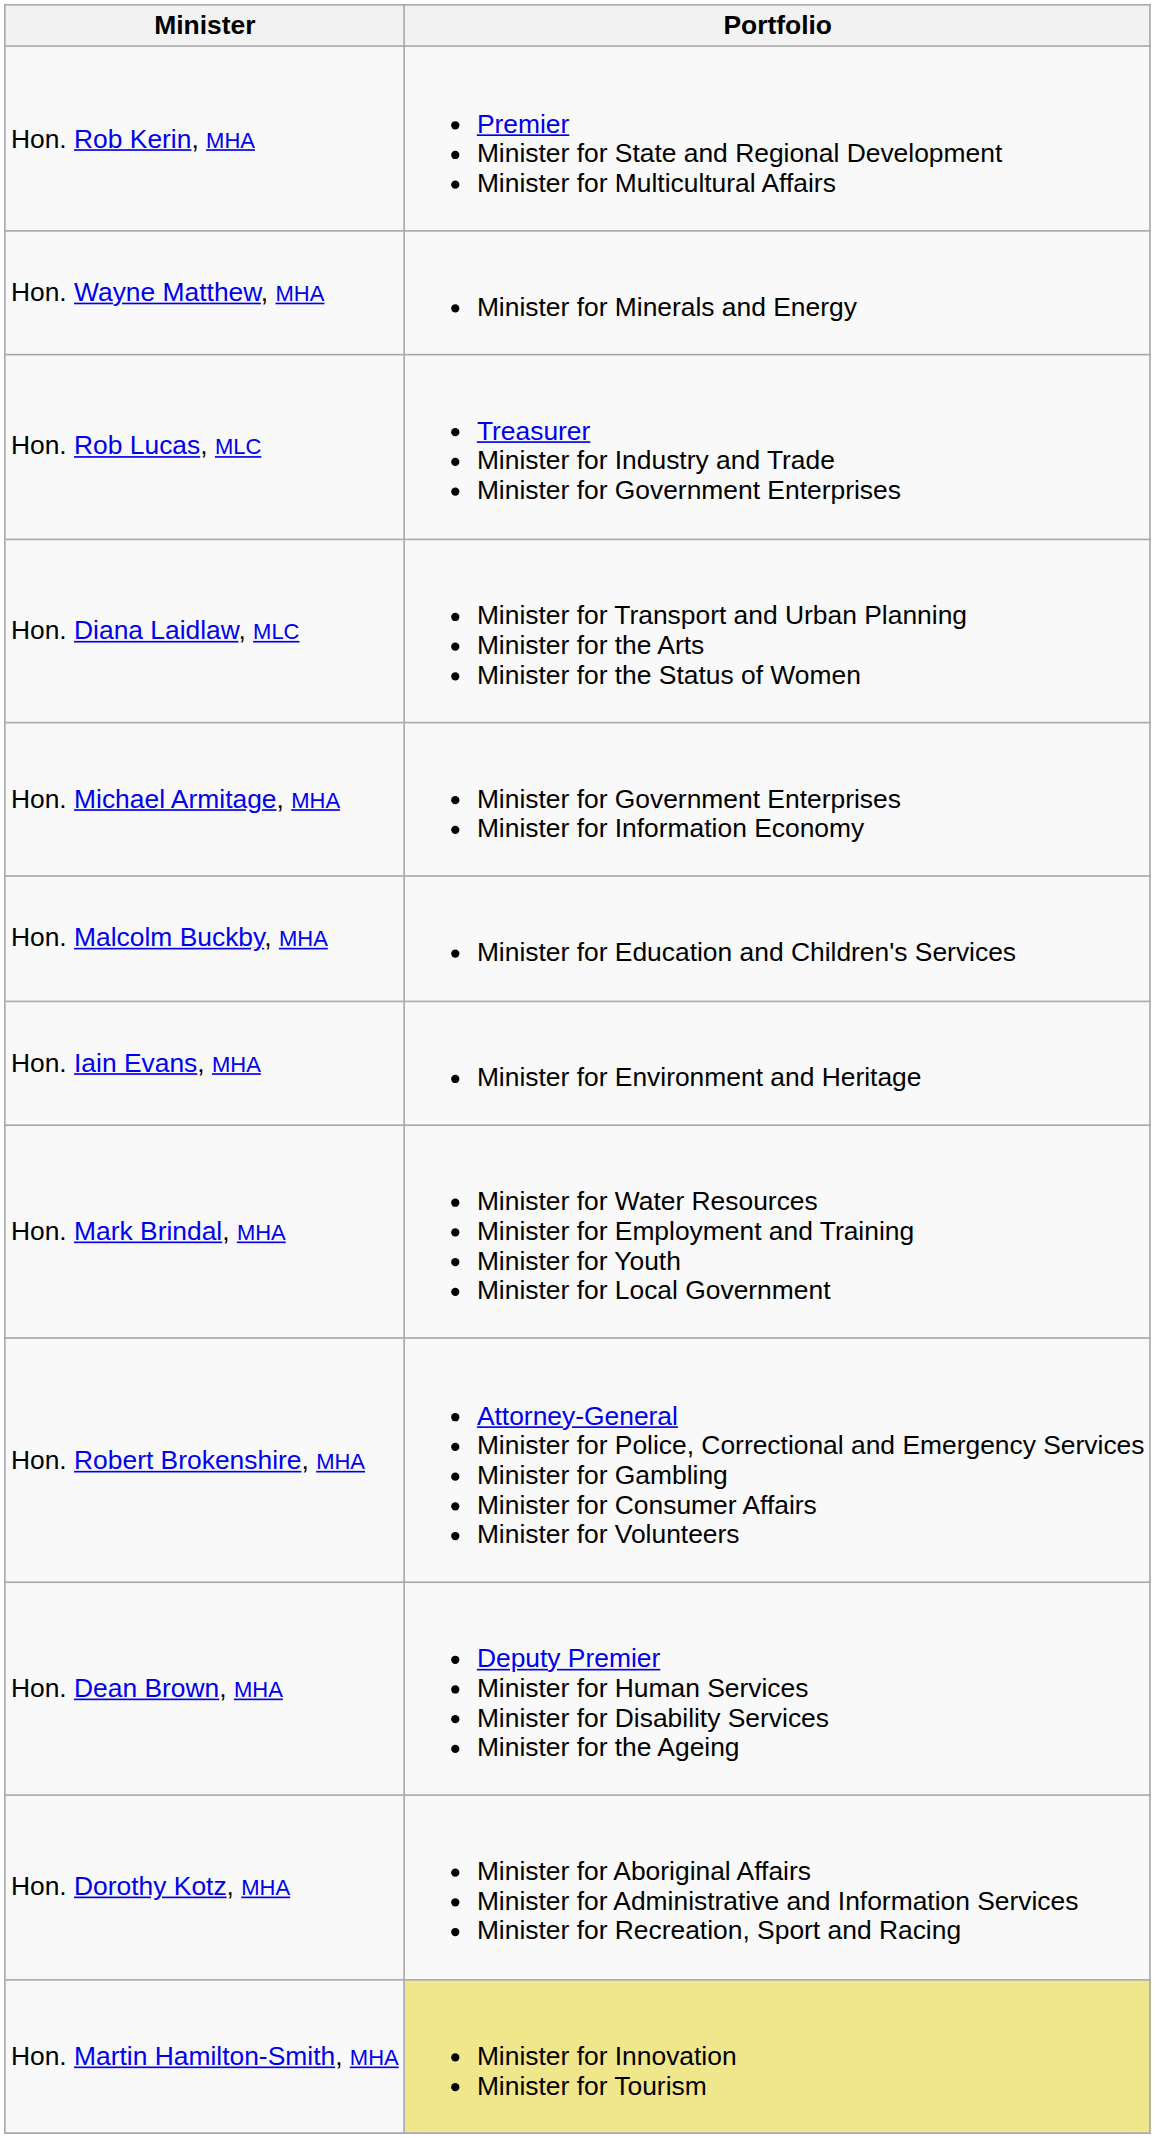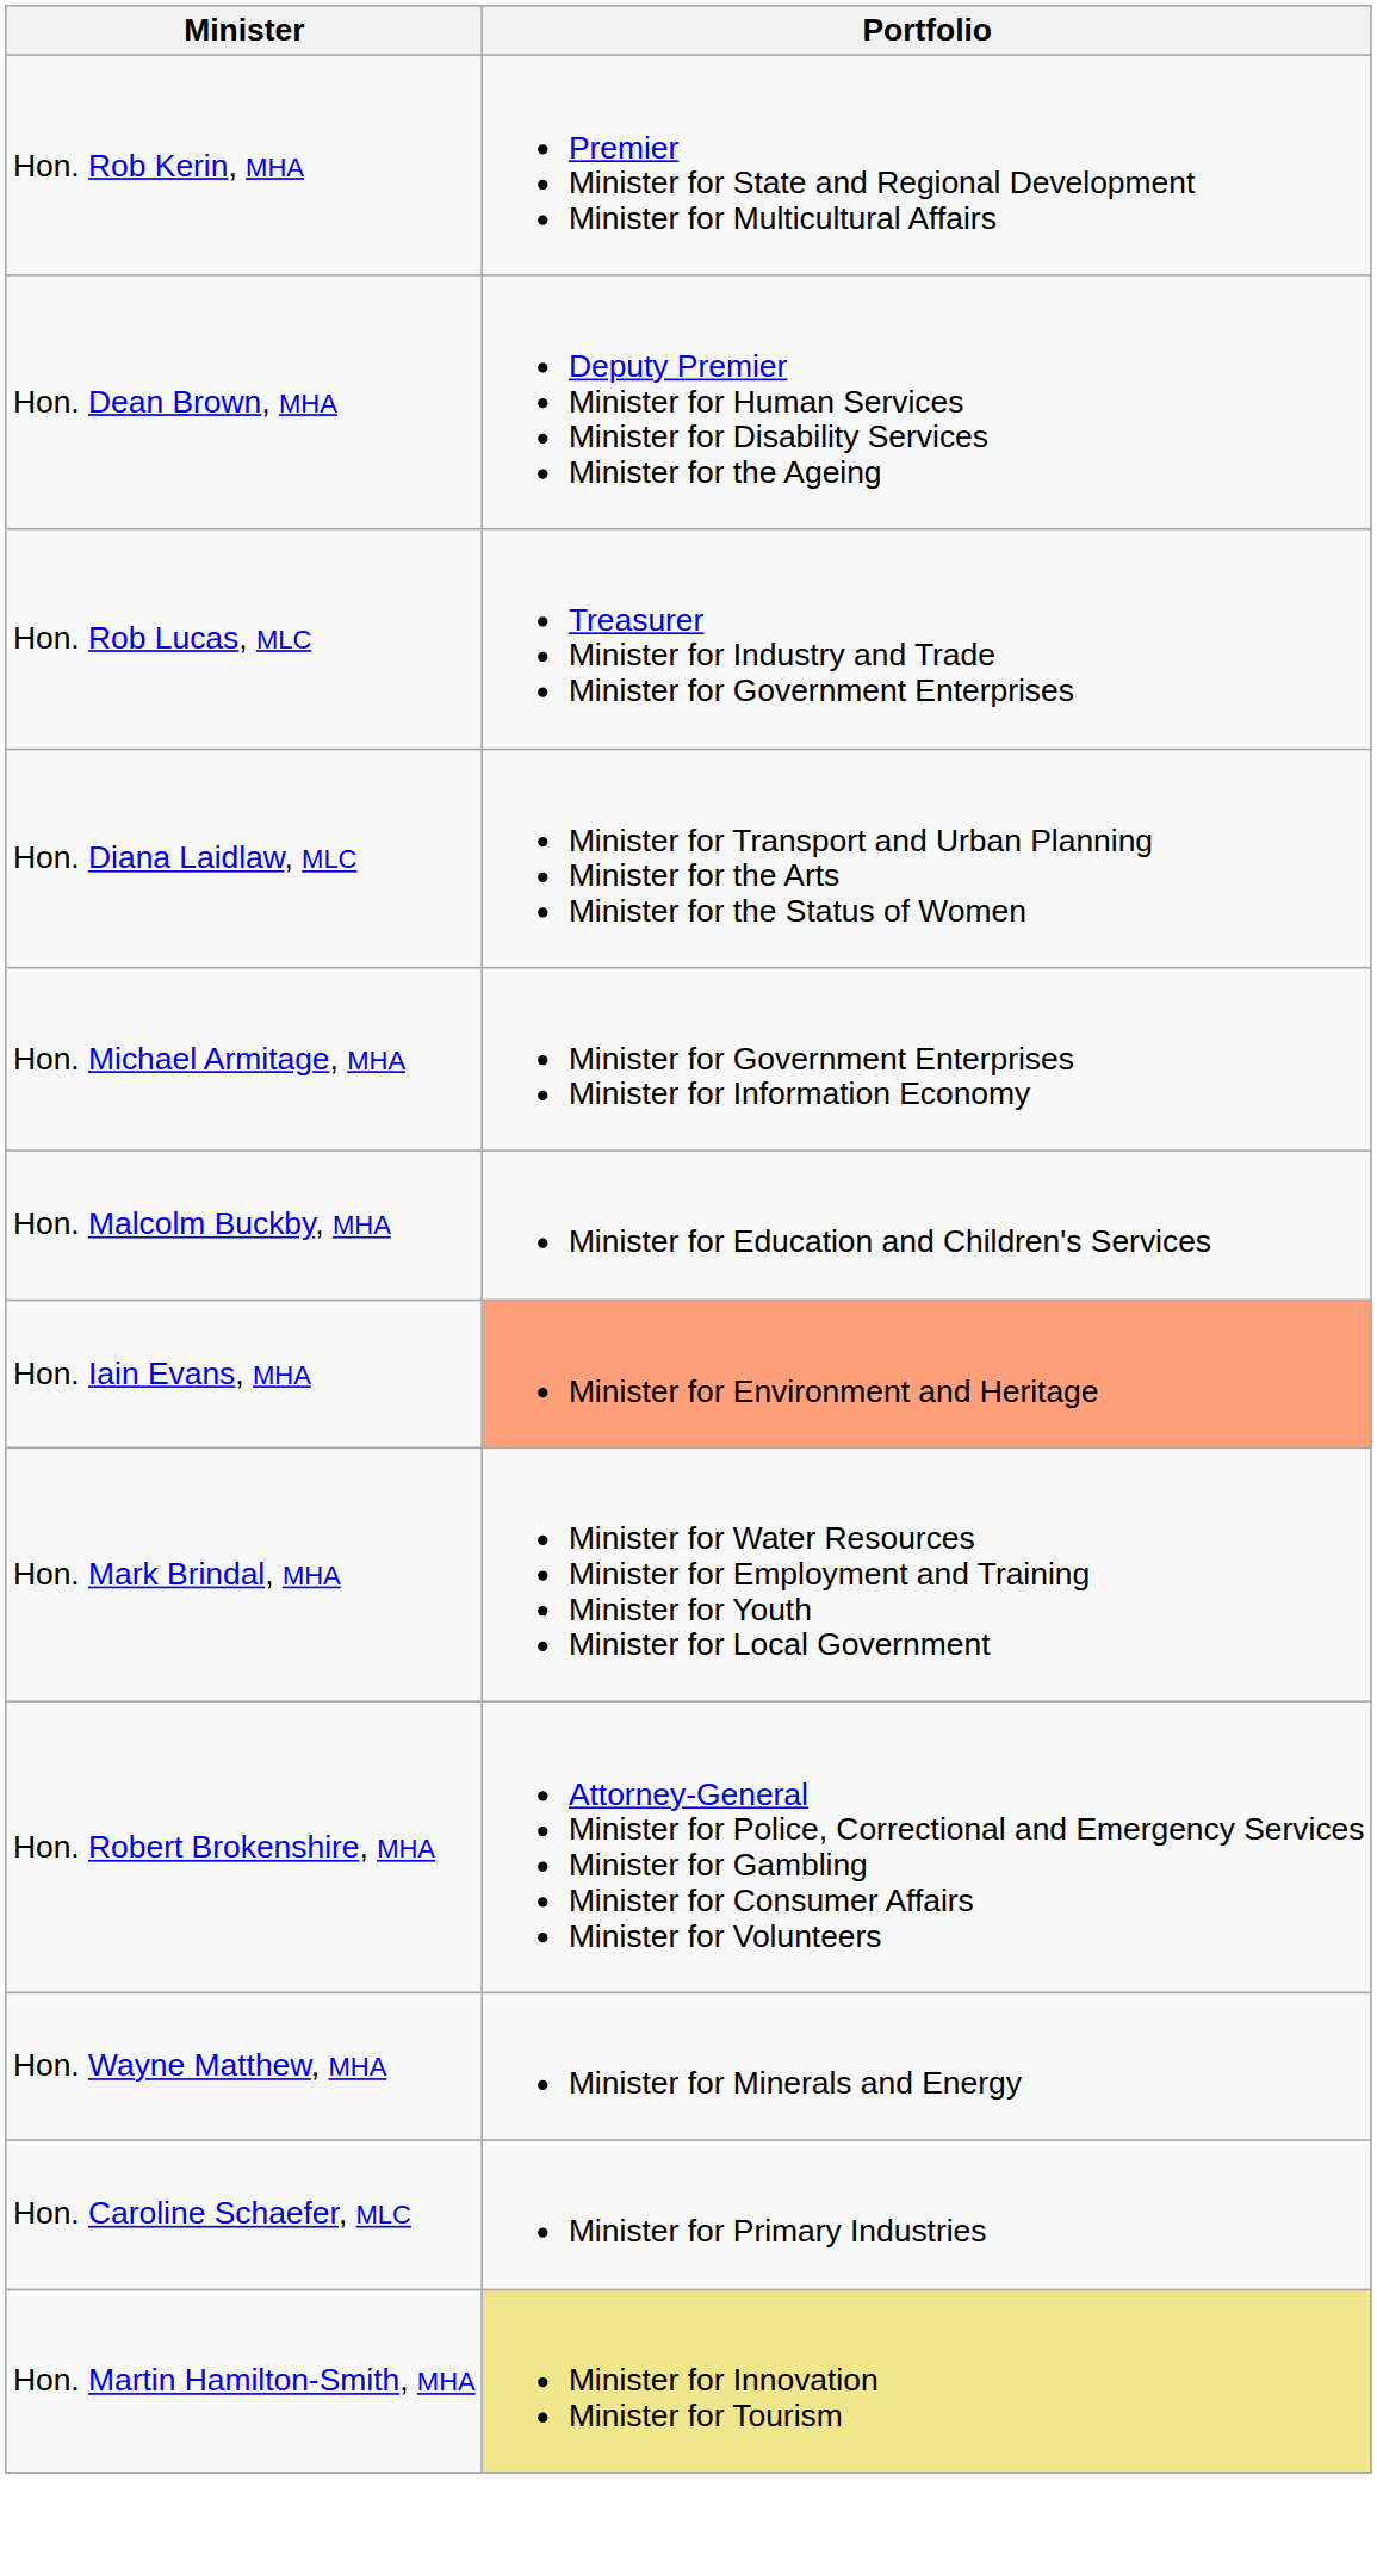rows swapped: Hon. Dean Brown, MHA <-> Hon. Wayne Matthew, MHA
Hon. Iain Evans, MHA | Portfolio: no background -> lightsalmon background
- row: Hon. Dorothy Kotz, MHA | Minister for Aboriginal Affairs Minister for Administrative and Information Services Minister for Recreation, Sport and Racing
+ row: Hon. Caroline Schaefer, MLC | Minister for Primary Industries
